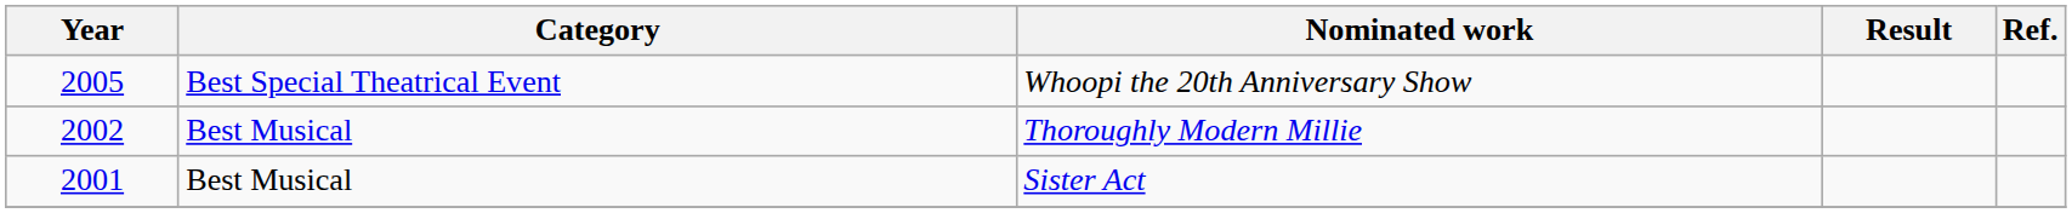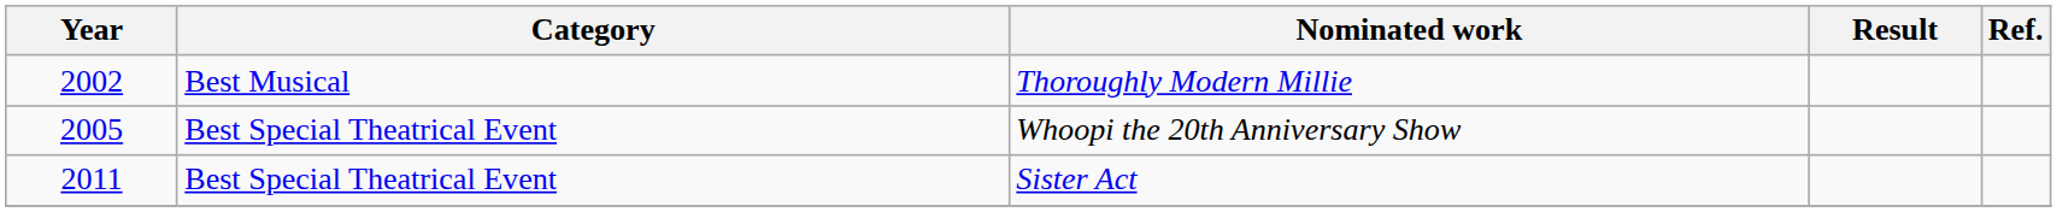rows swapped: Thoroughly Modern Millie <-> Whoopi the 20th Anniversary Show
Sister Act | Year: 2001 -> 2011
Sister Act | Category: Best Musical -> Best Special Theatrical Event
